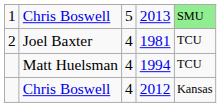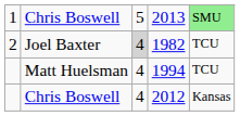2 | column 3: no background -> lightgrey background
2 | column 4: 1981 -> 1982
